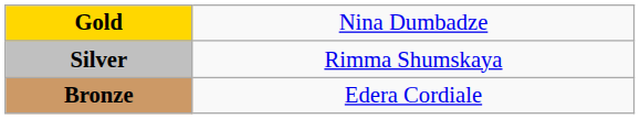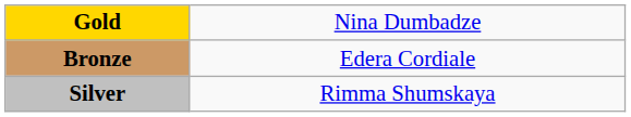rows swapped: Silver <-> Bronze
